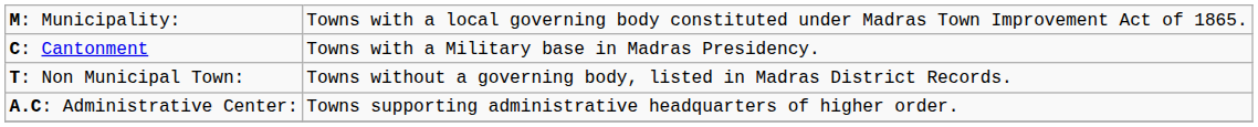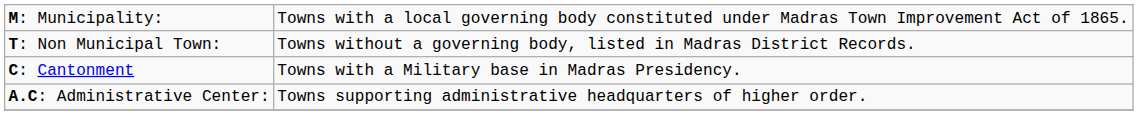rows swapped: T: Non Municipal Town: <-> C: Cantonment
